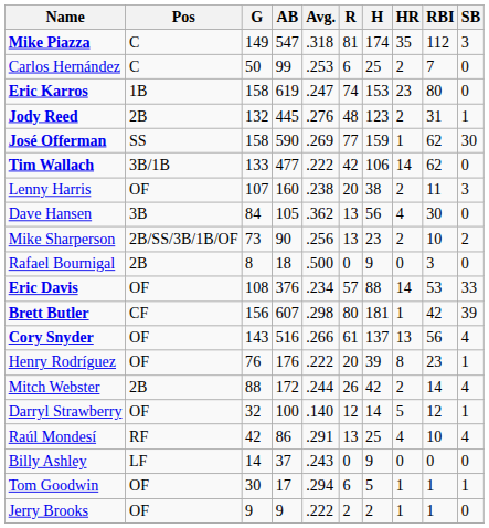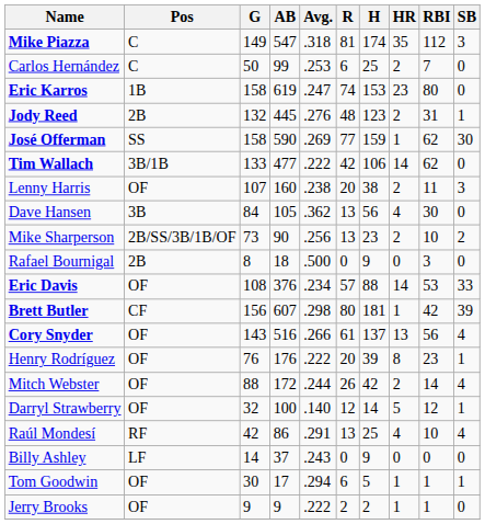Mitch Webster | Pos: 2B -> OF
